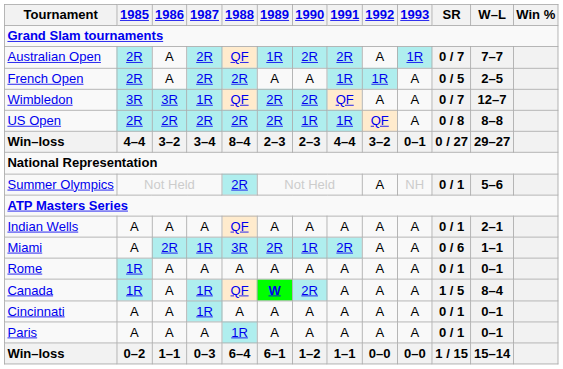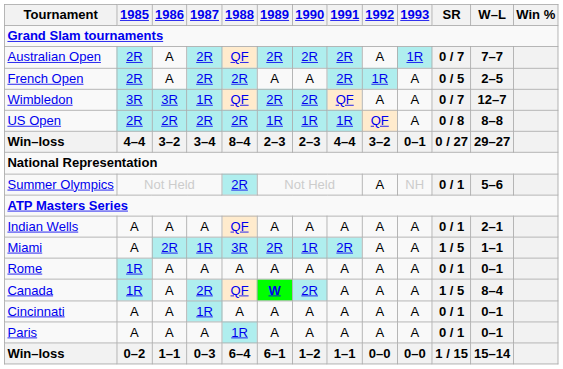Australian Open | 1989: 1R -> 2R
French Open | 1991: 1R -> 2R
US Open | 1989: 2R -> 1R
Miami | SR: 0 / 6 -> 1 / 5
Canada | 1987: 1R -> 2R
